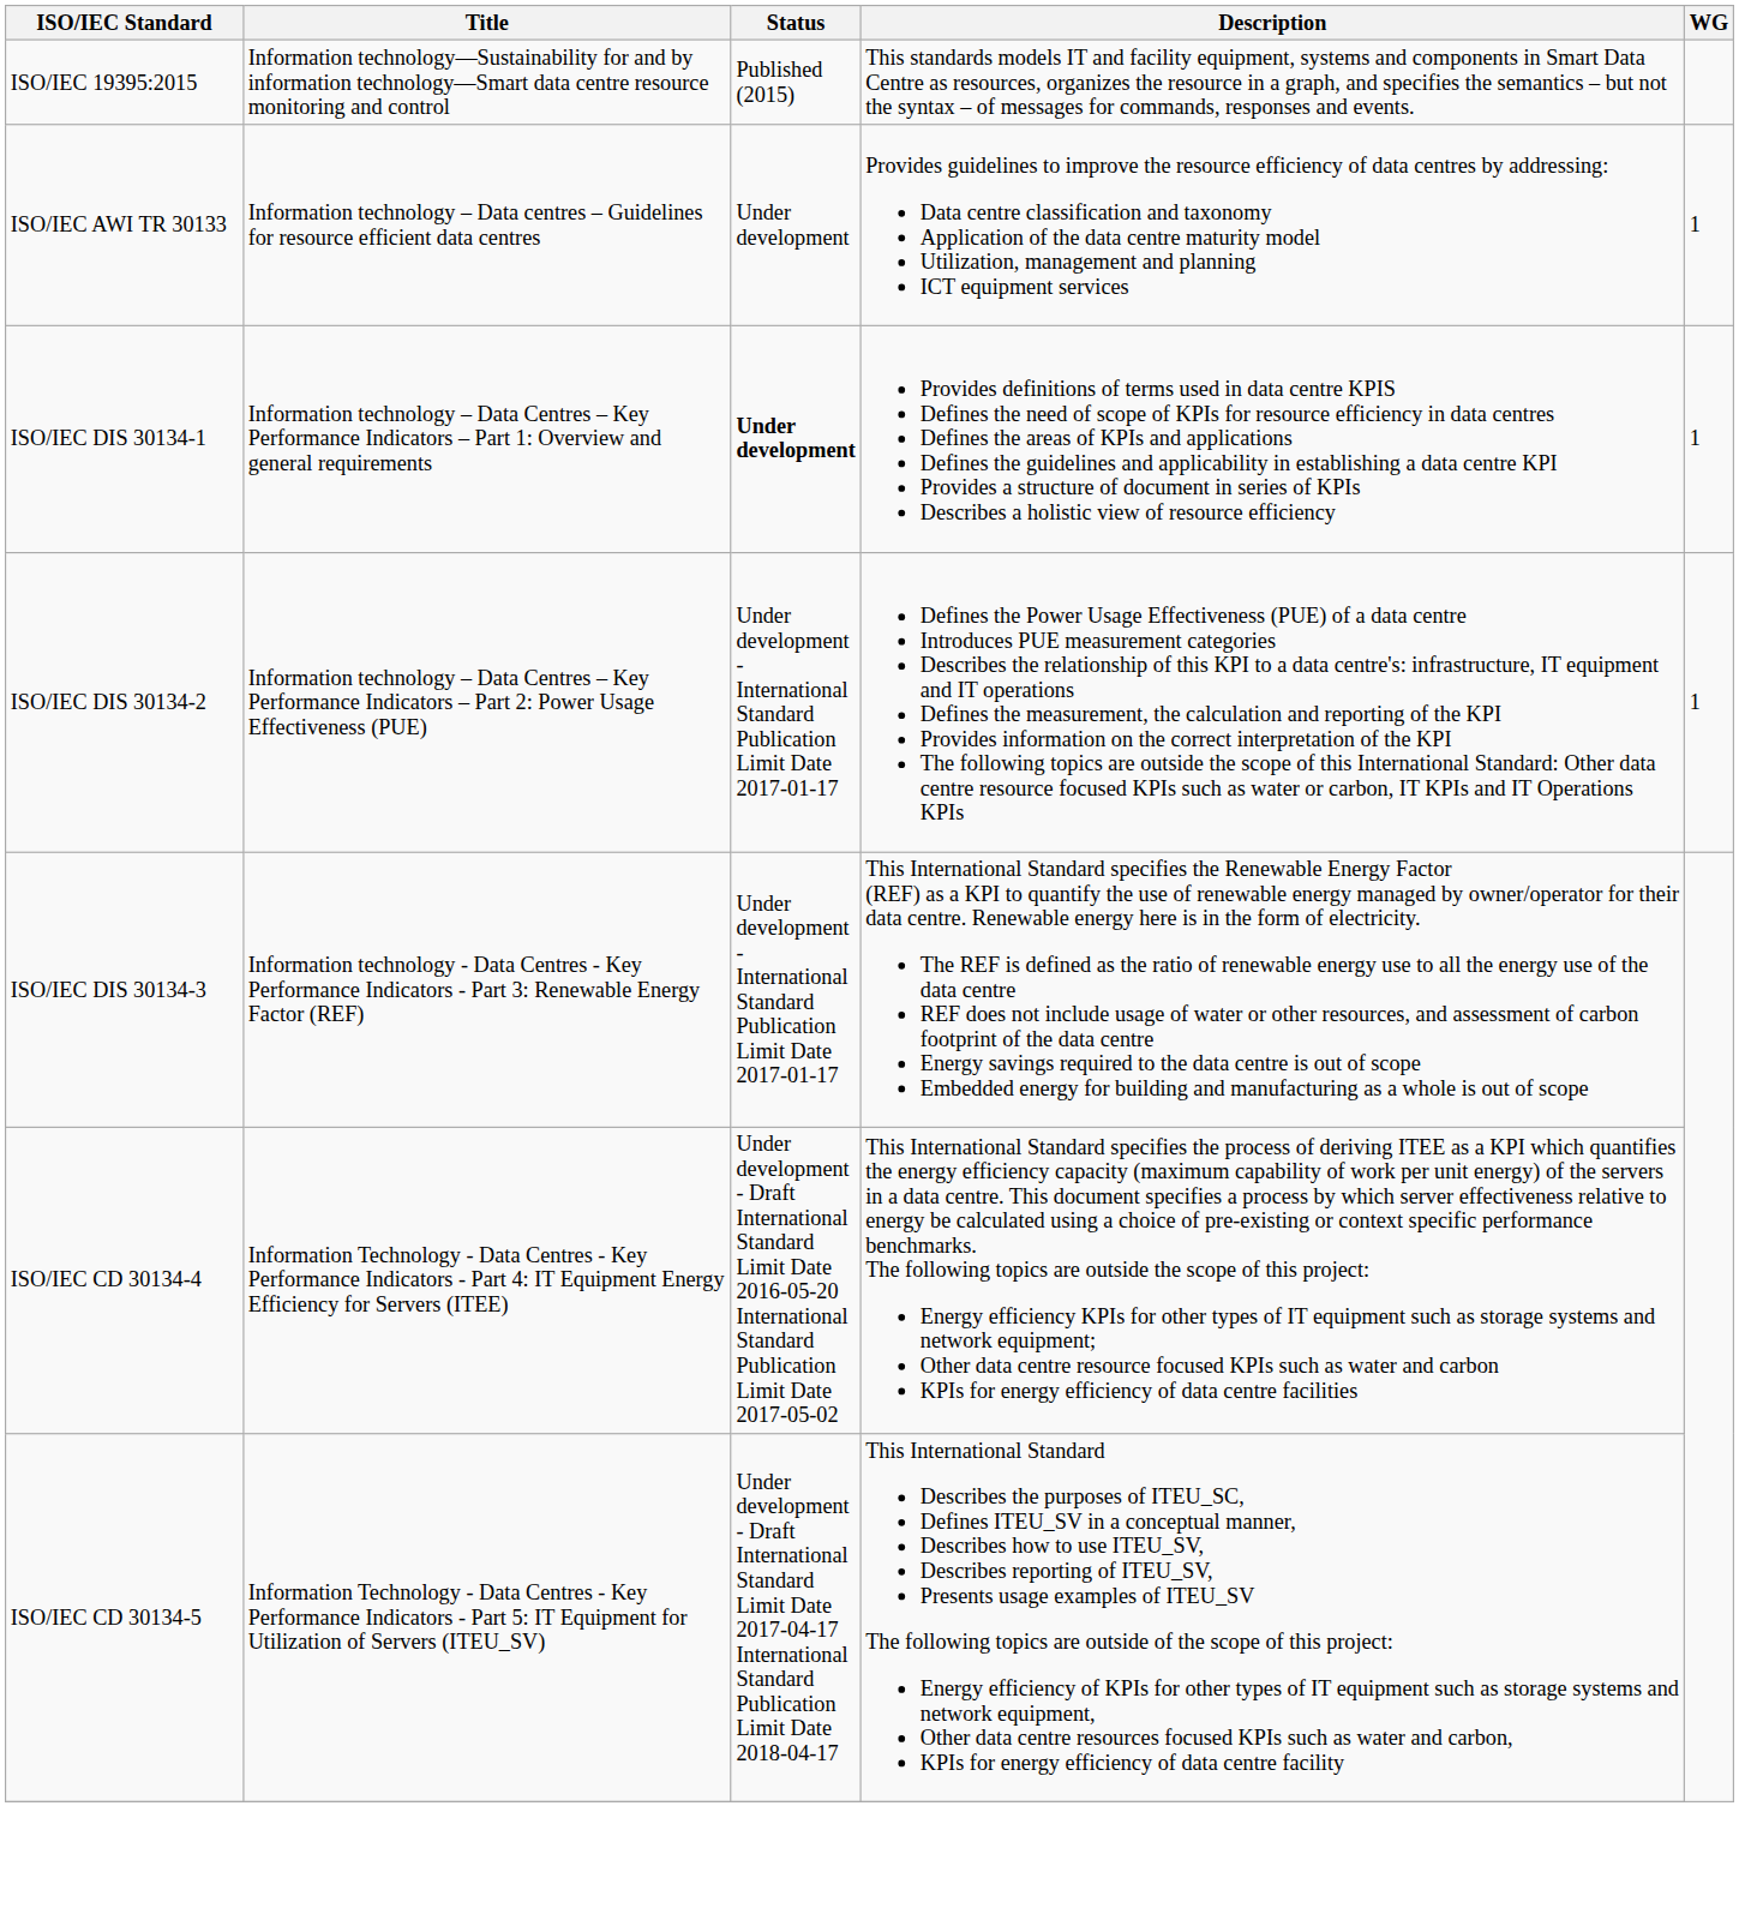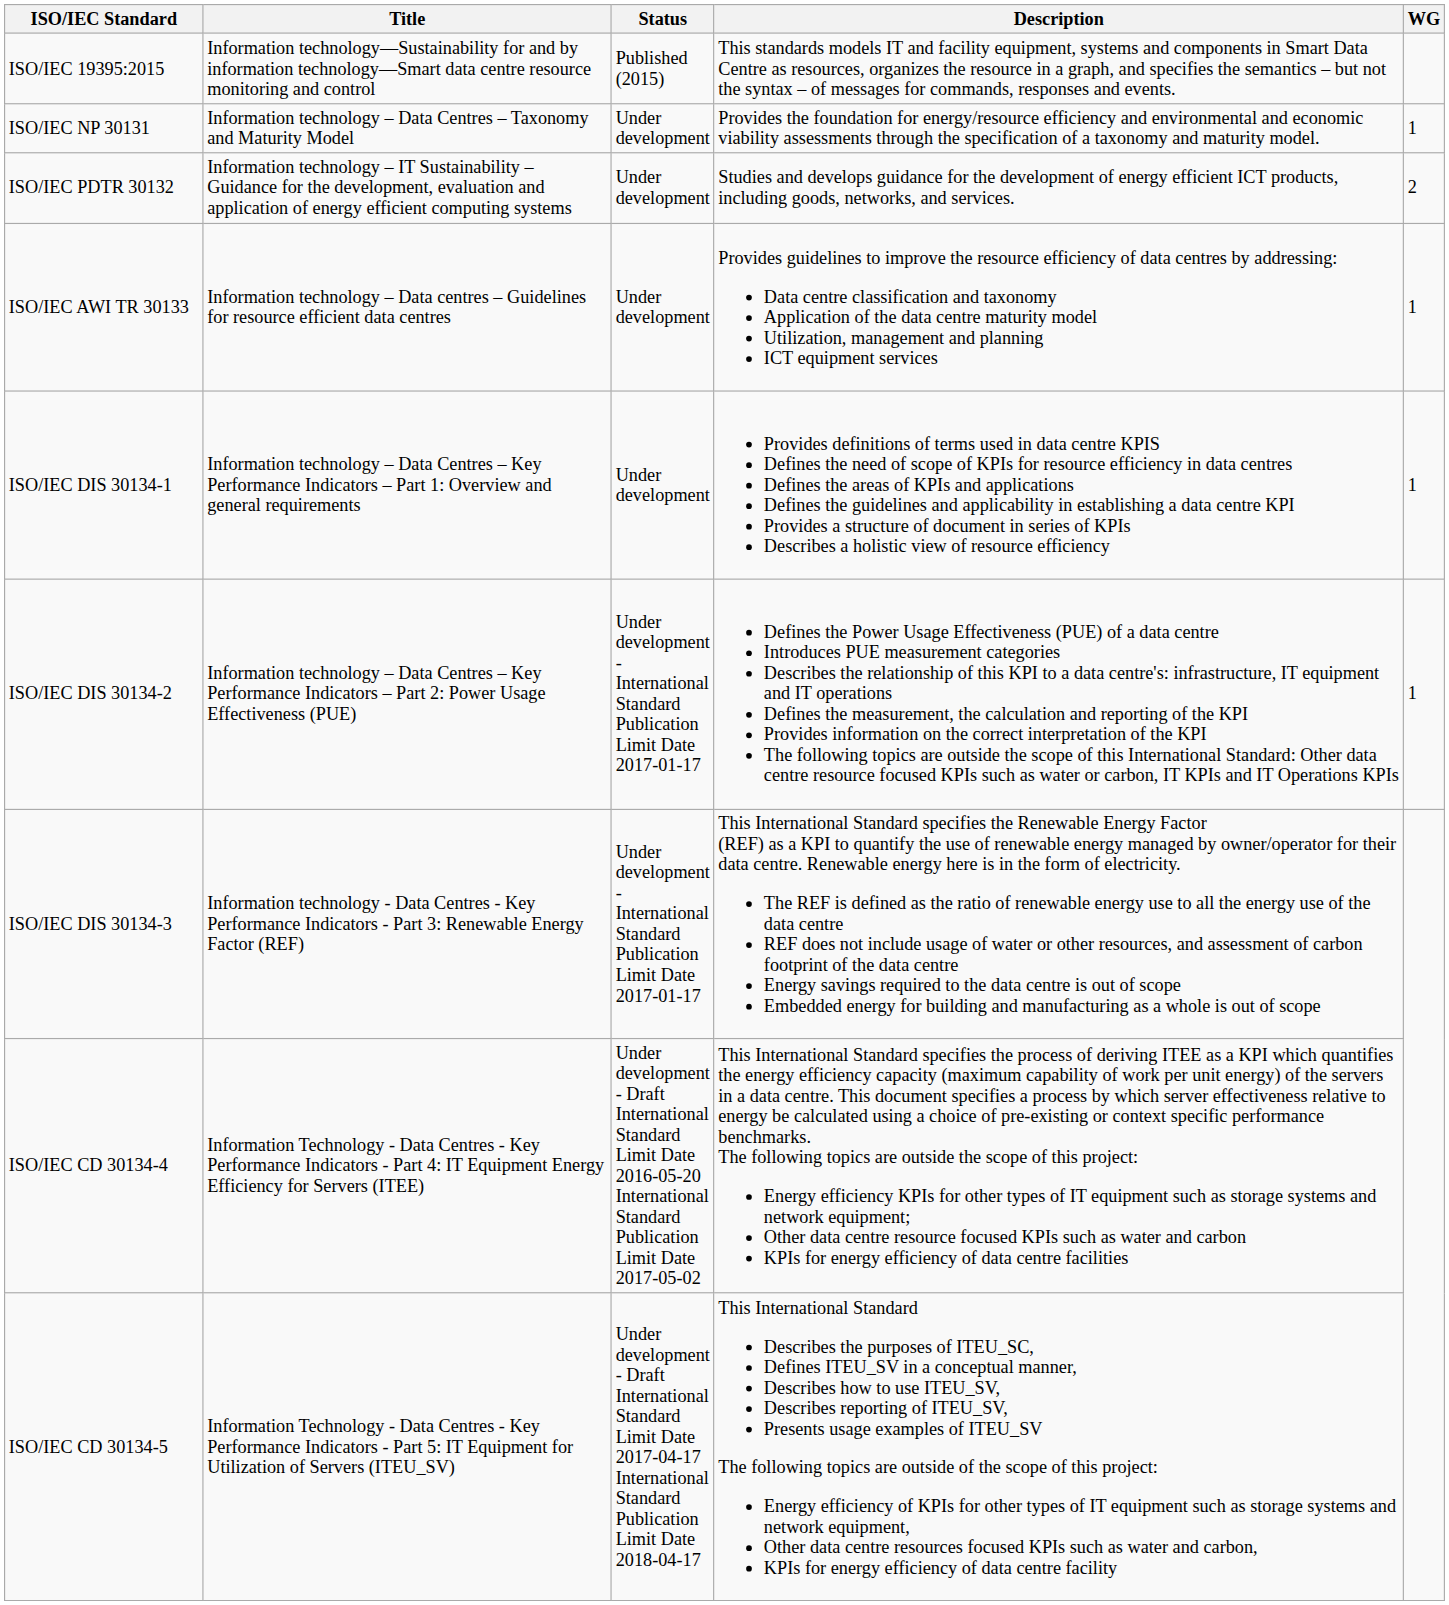+ row: ISO/IEC NP 30131 | Information technology – Data Centres – Taxonomy and Maturity Model | Under development | Provides the foundation for energy/resource efficiency and environmental and economic viability assessments through the specification of a taxonomy and maturity model. | 1
+ row: ISO/IEC PDTR 30132 | Information technology – IT Sustainability – Guidance for the development, evaluation and application of energy efficient computing systems | Under development | Studies and develops guidance for the development of energy efficient ICT products, including goods, networks, and services. | 2
ISO/IEC DIS 30134-1 | Status: bold -> normal
